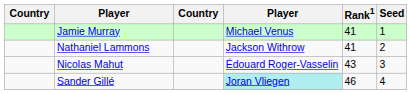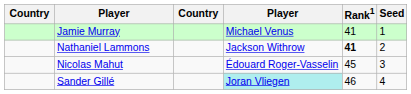Nathaniel Lammons | Rank1: normal -> bold
Nicolas Mahut | Rank1: 43 -> 45
